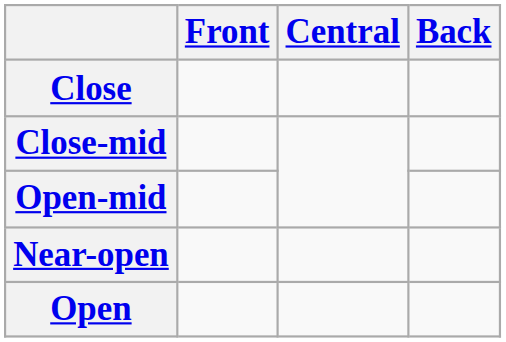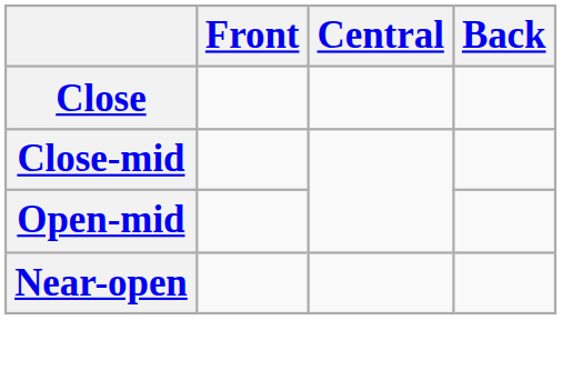- row: Open
